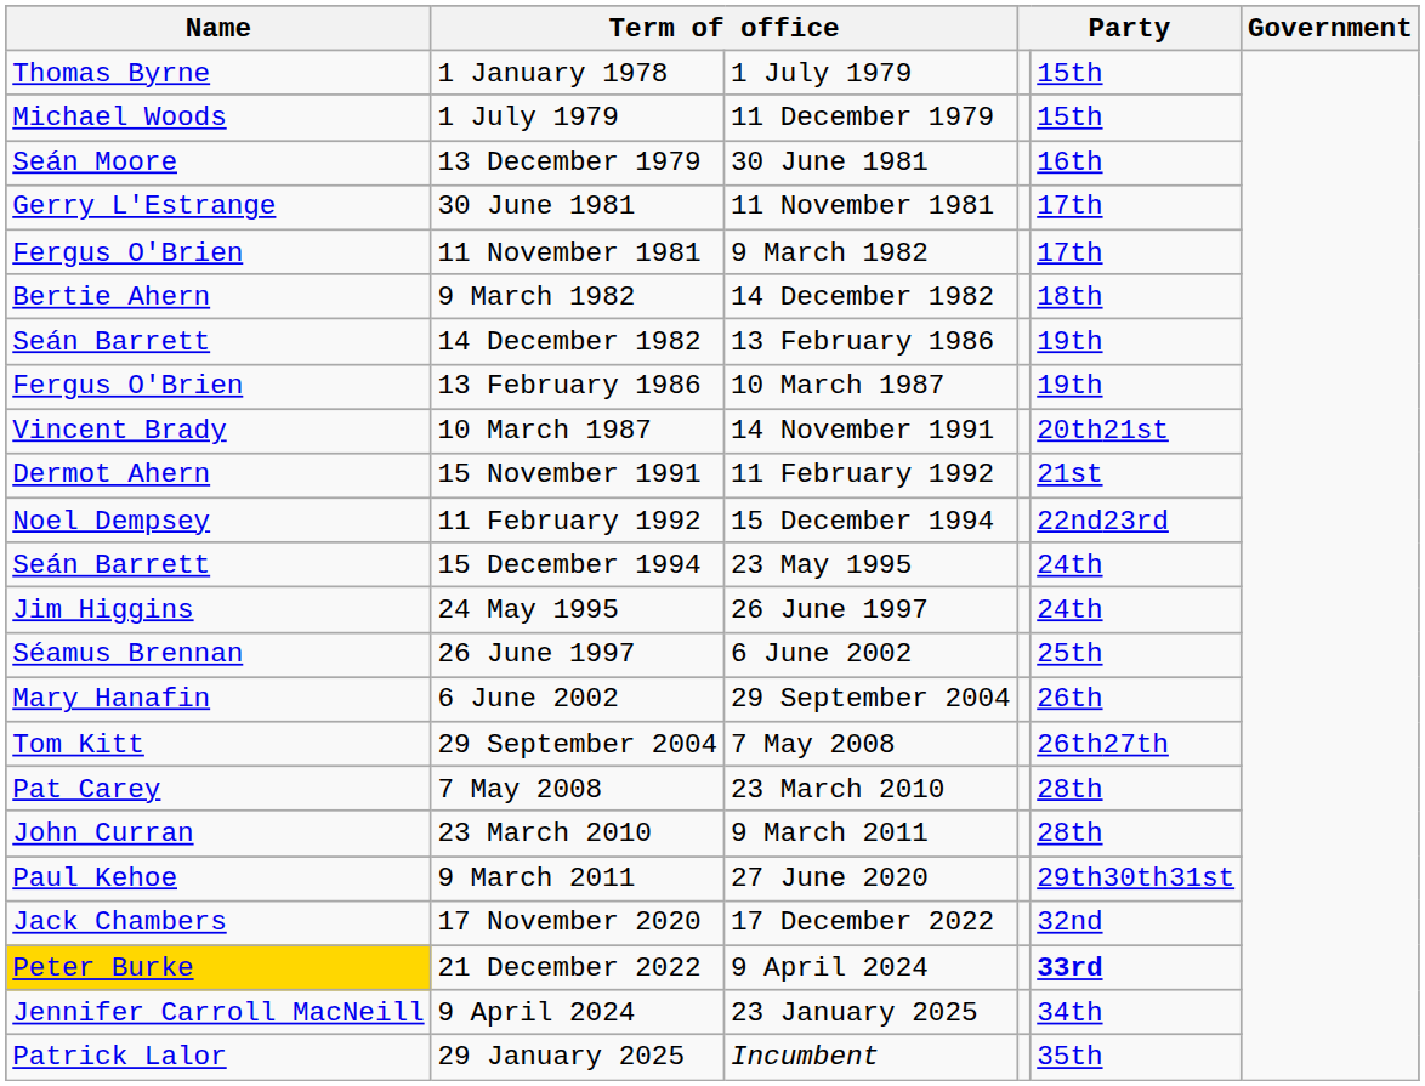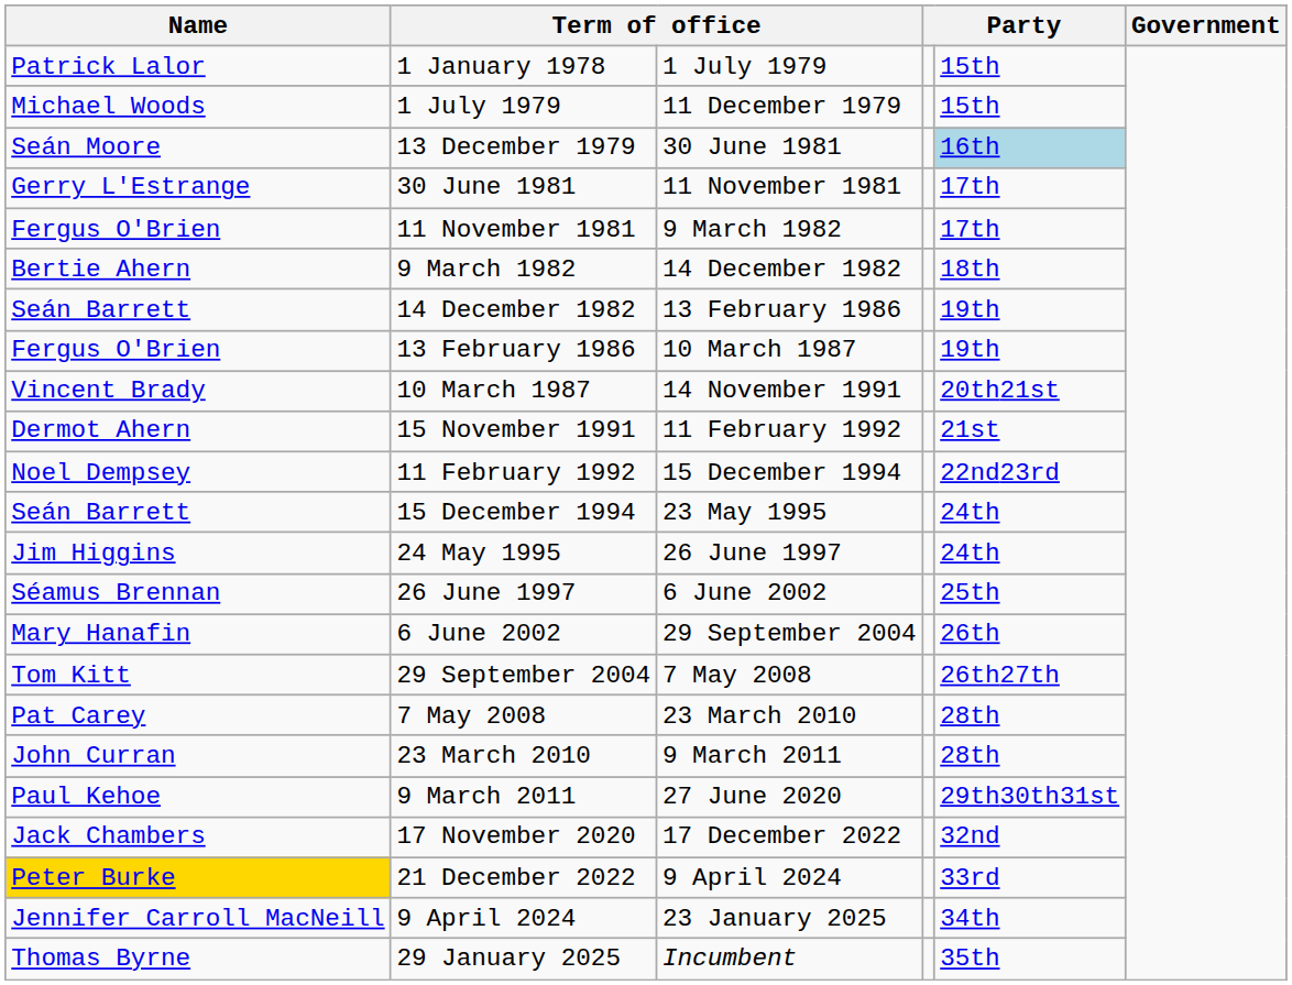1 January 1978 | Name: Thomas Byrne -> Patrick Lalor
13 December 1979 | column 5: no background -> lightblue background
21 December 2022 | column 5: bold -> normal
29 January 2025 | Name: Patrick Lalor -> Thomas Byrne
